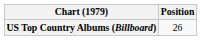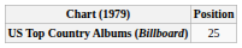US Top Country Albums (Billboard) | Position: 26 -> 25
